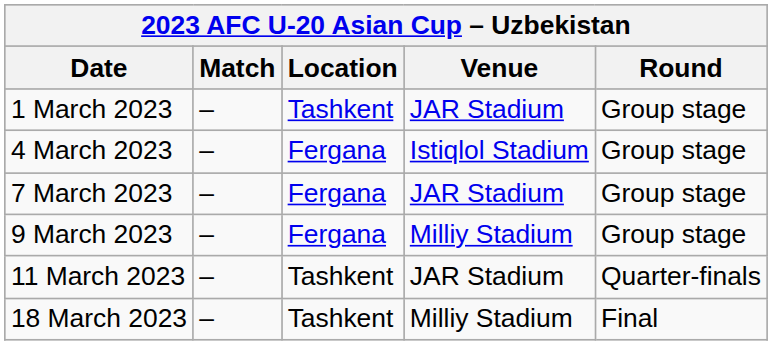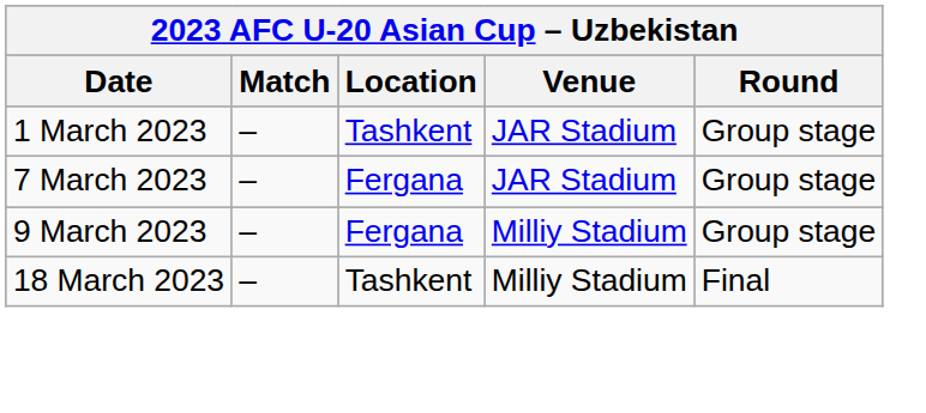- row: 4 March 2023 | – | Fergana | Istiqlol Stadium | Group stage
- row: 11 March 2023 | – | Tashkent | JAR Stadium | Quarter-finals
